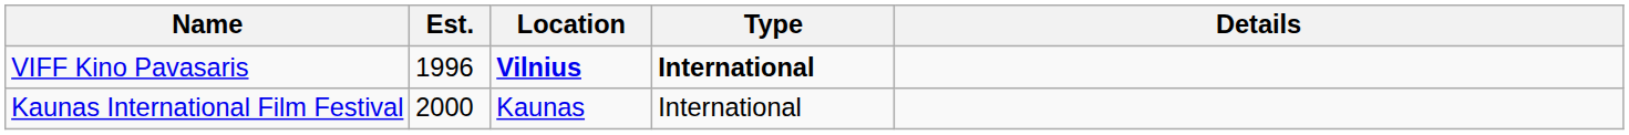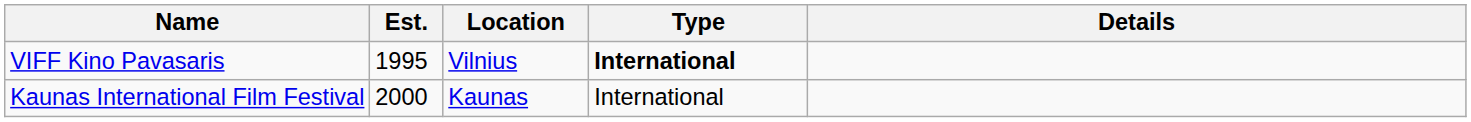VIFF Kino Pavasaris | Est.: 1996 -> 1995
VIFF Kino Pavasaris | Location: bold -> normal
